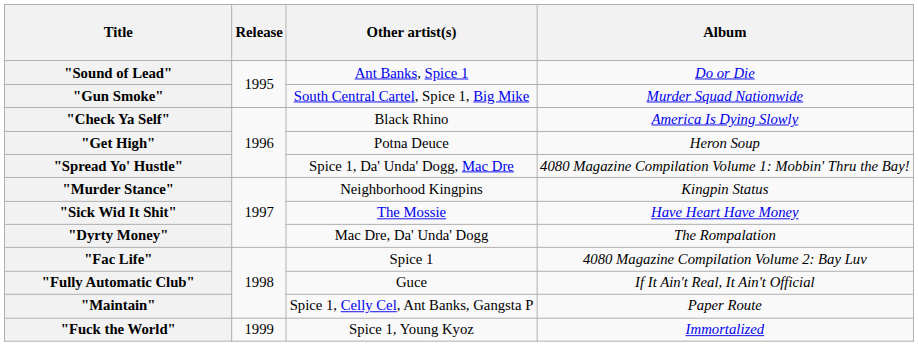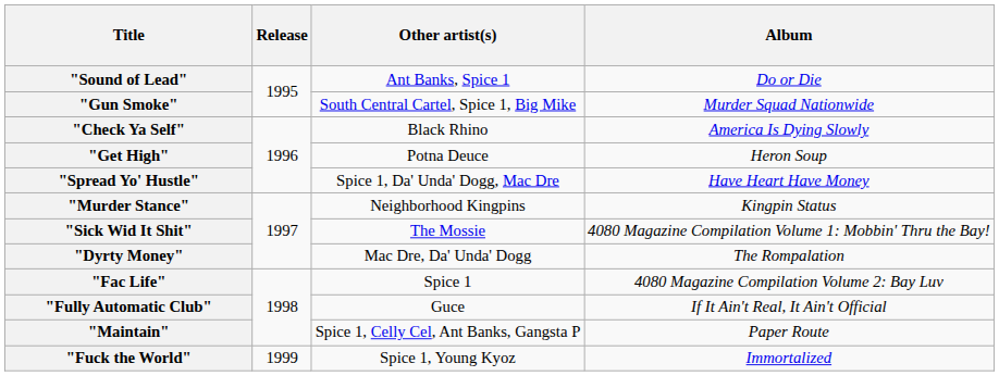"Spread Yo' Hustle" | Album: 4080 Magazine Compilation Volume 1: Mobbin' Thru the Bay! -> Have Heart Have Money
"Sick Wid It Shit" | Album: Have Heart Have Money -> 4080 Magazine Compilation Volume 1: Mobbin' Thru the Bay!
